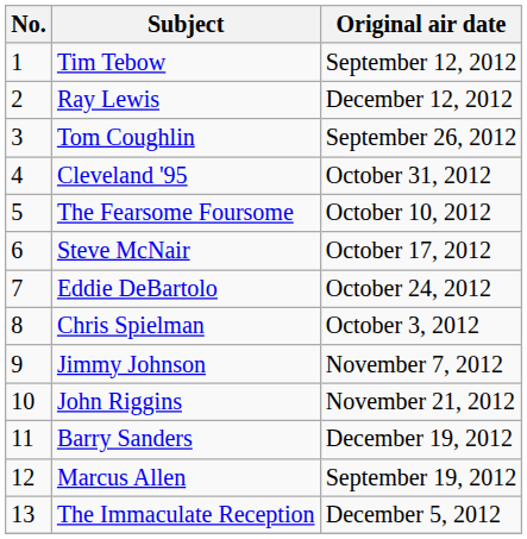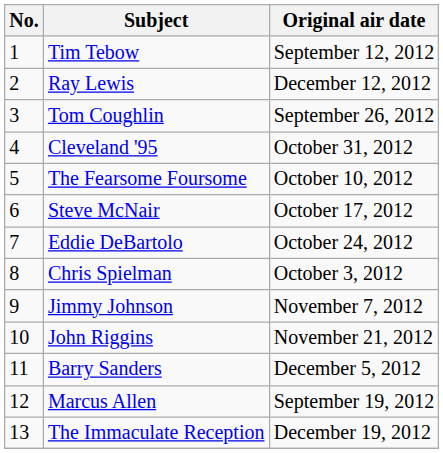Barry Sanders | Original air date: December 19, 2012 -> December 5, 2012
The Immaculate Reception | Original air date: December 5, 2012 -> December 19, 2012
